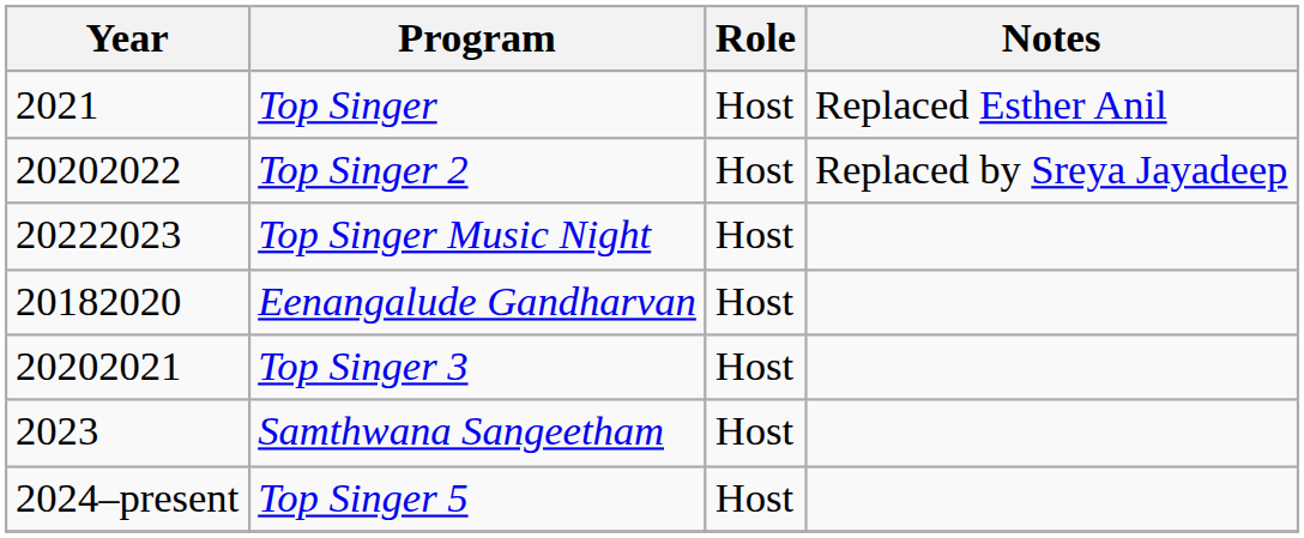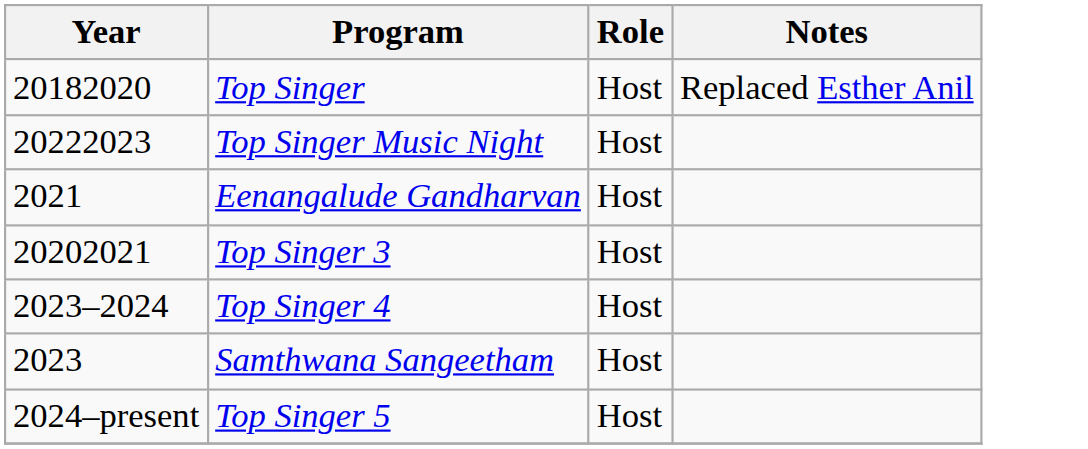Top Singer | Year: 2021 -> 20182020
- row: 20202022 | Top Singer 2 | Host | Replaced by Sreya Jayadeep
Eenangalude Gandharvan | Year: 20182020 -> 2021
+ row: 2023–2024 | Top Singer 4 | Host
